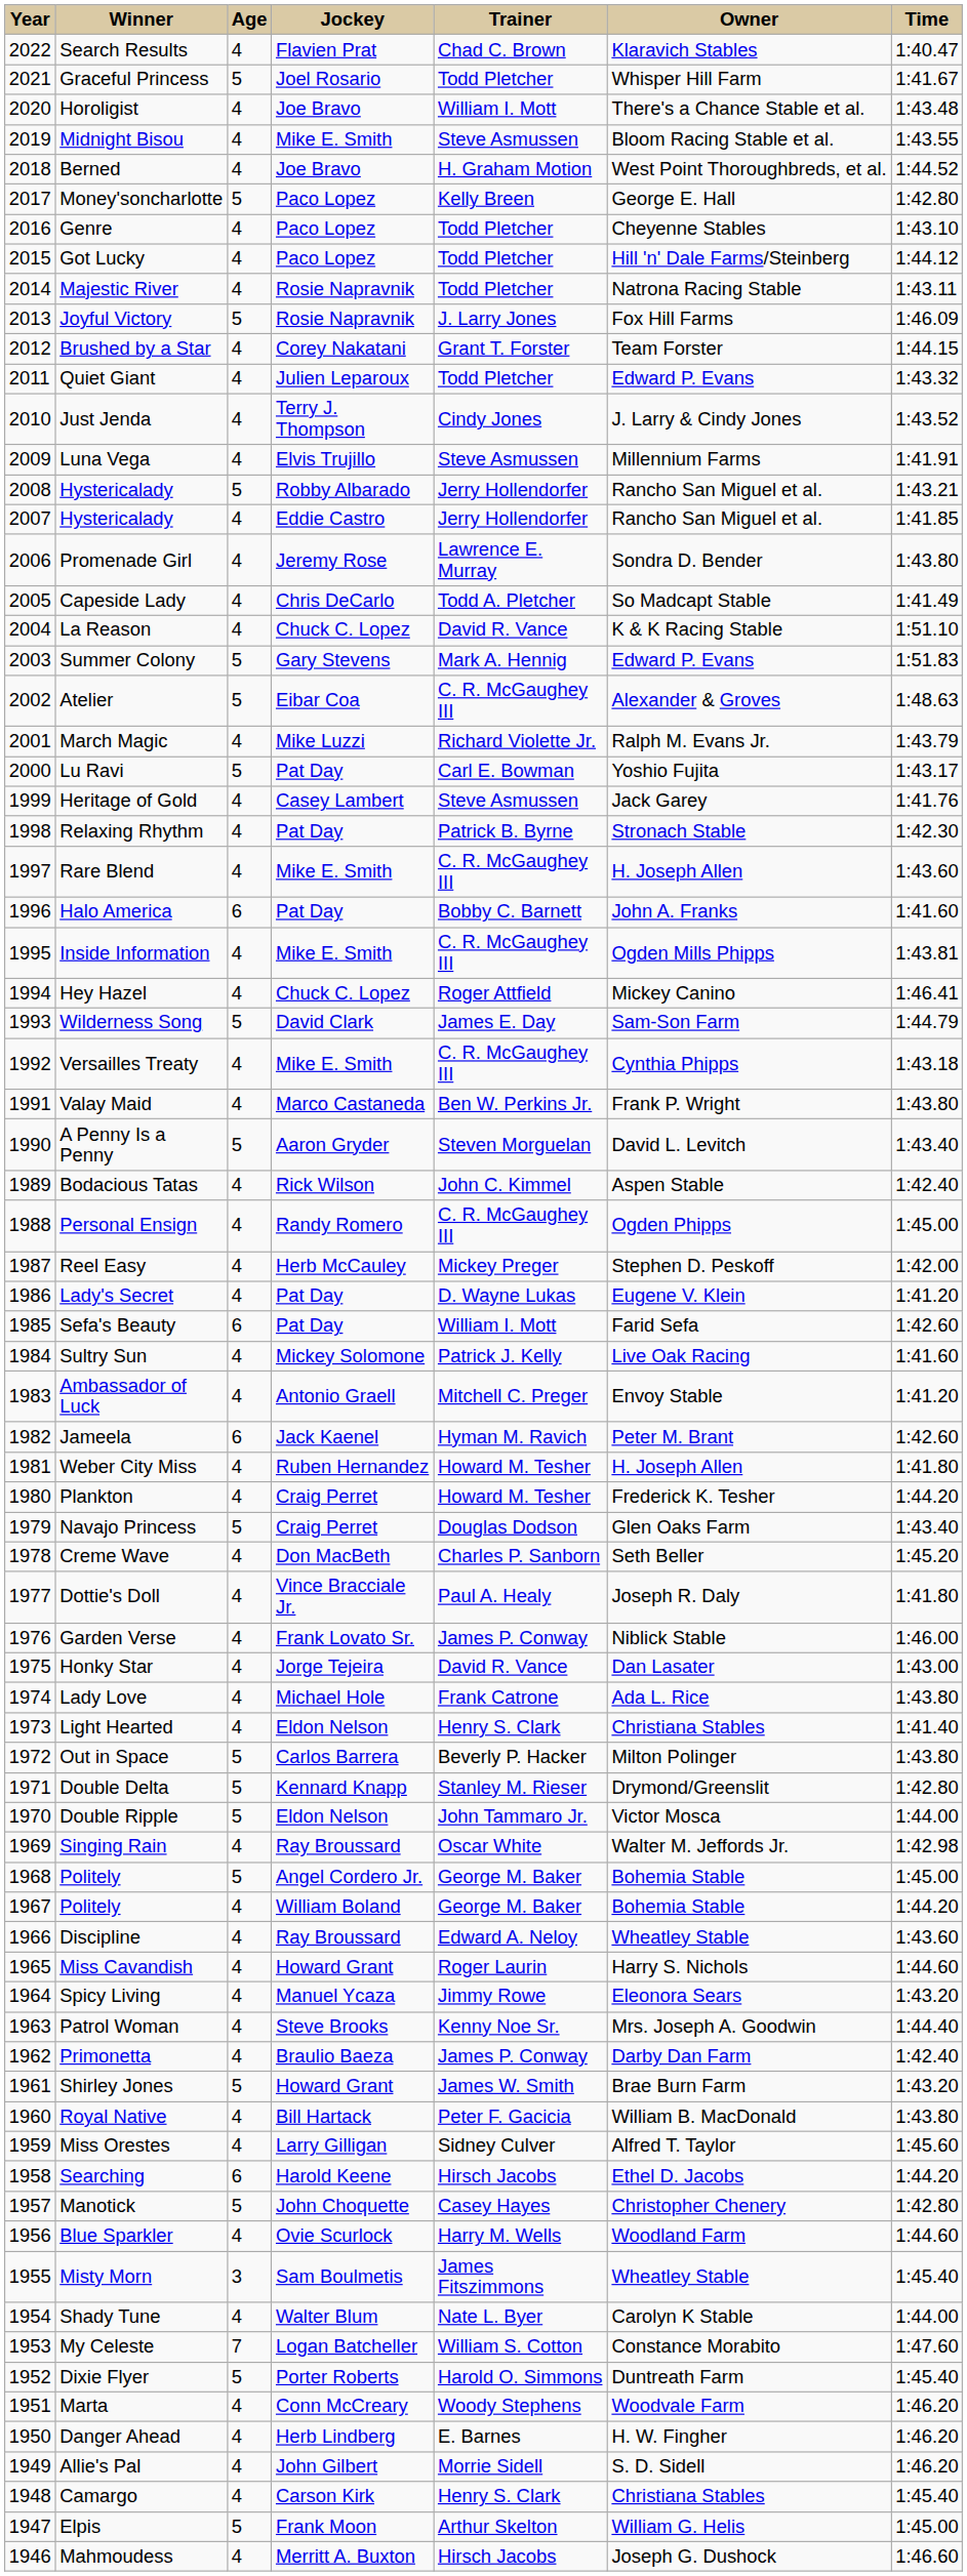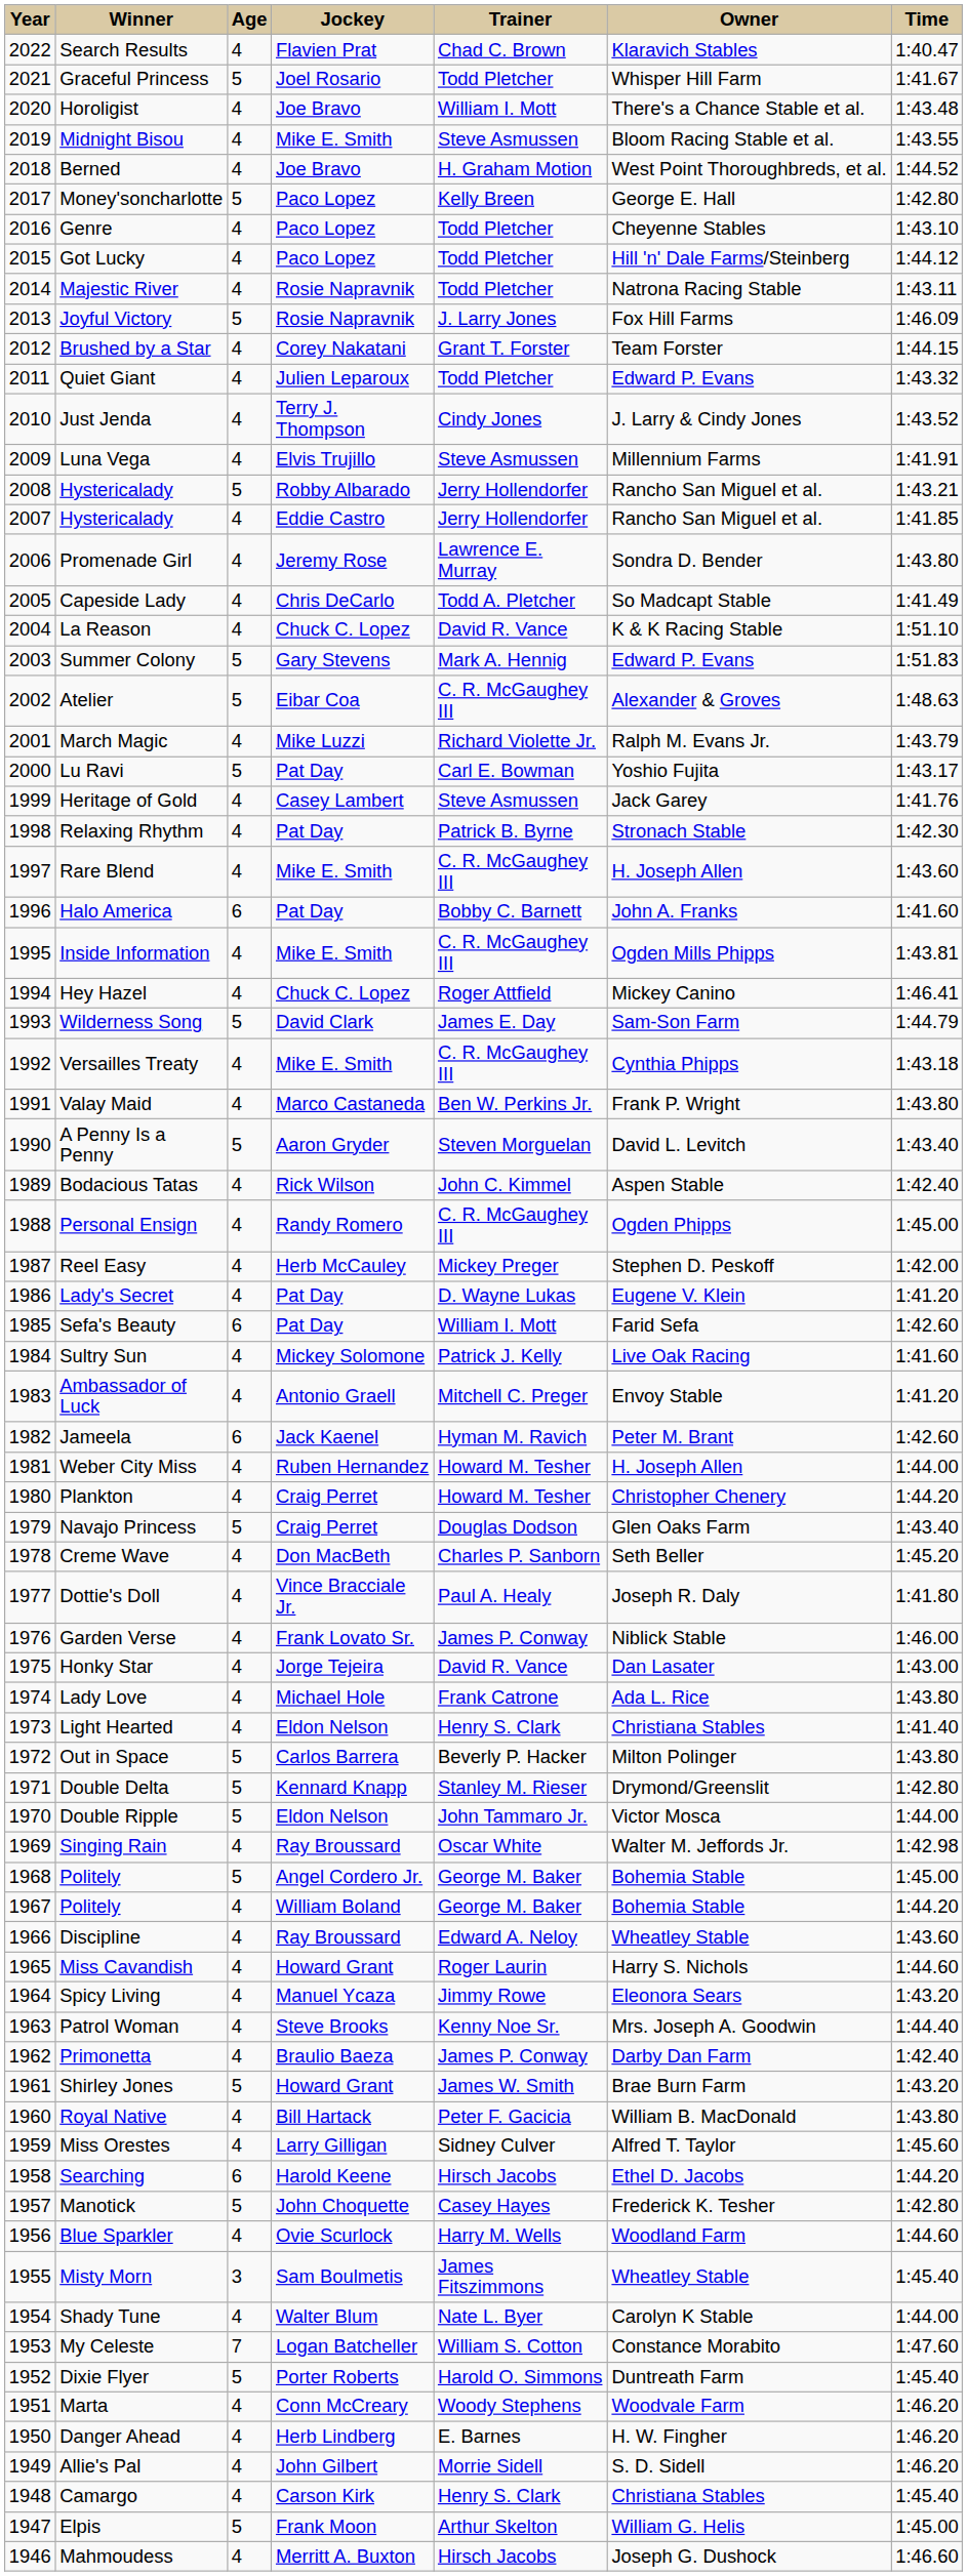Weber City Miss | Time: 1:41.80 -> 1:44.00
Plankton | Owner: Frederick K. Tesher -> Christopher Chenery
Manotick | Owner: Christopher Chenery -> Frederick K. Tesher
